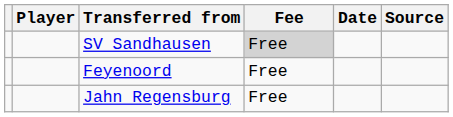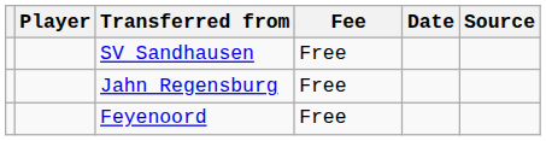SV Sandhausen | Fee: lightgrey background -> no background
rows swapped: Jahn Regensburg <-> Feyenoord
